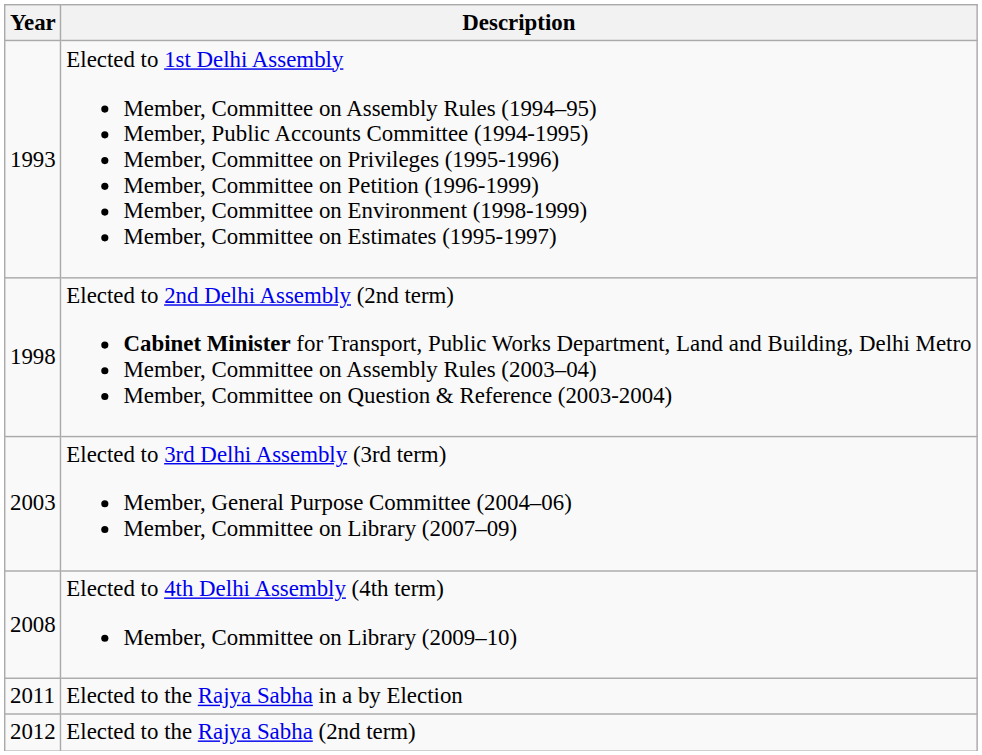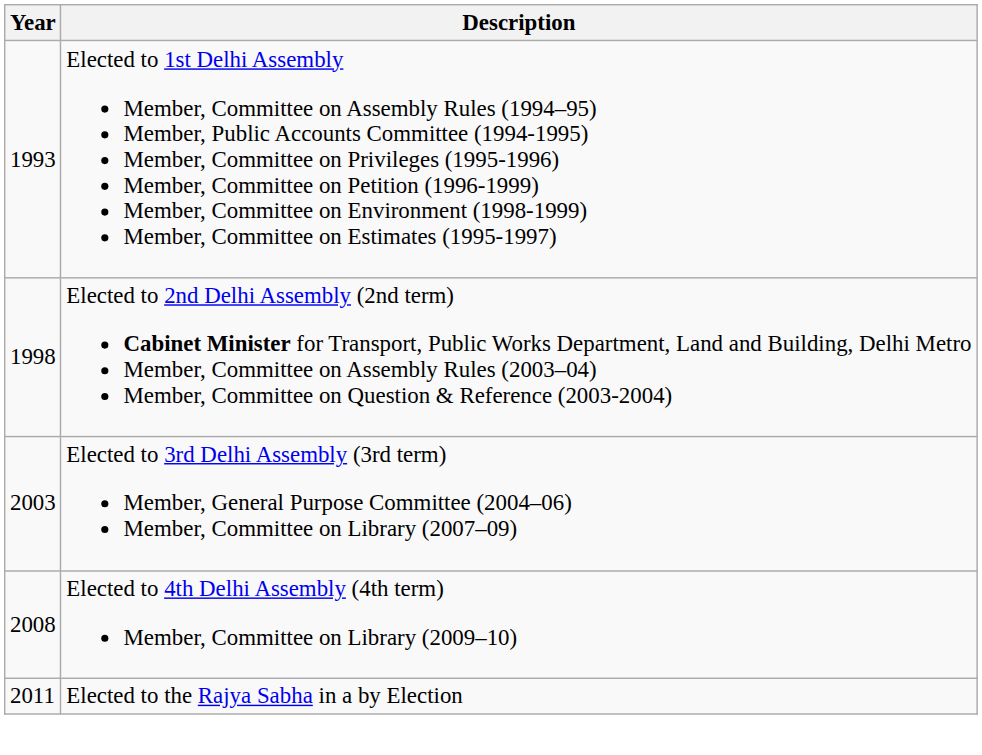- row: 2012 | Elected to the Rajya Sabha (2nd term)
